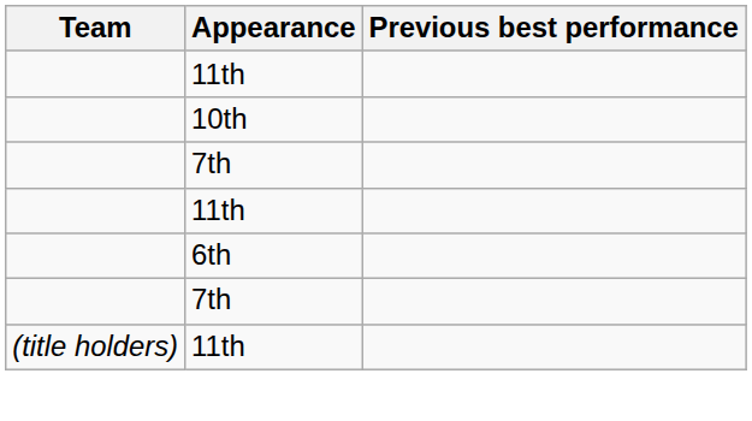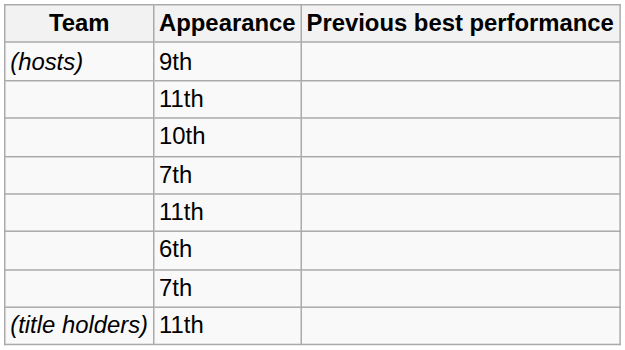+ row: (hosts) | 9th
